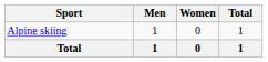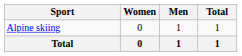columns swapped: Men <-> Women
